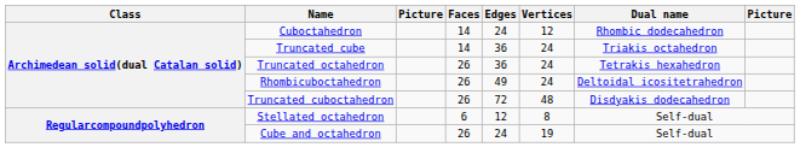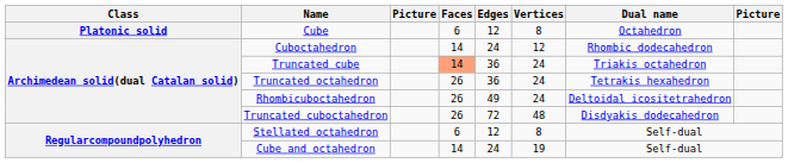+ row: Platonic solid | Cube | 6 | 12 | 8 | Octahedron
Truncated cube | Faces: no background -> lightsalmon background
Cube and octahedron | Faces: 26 -> 14
